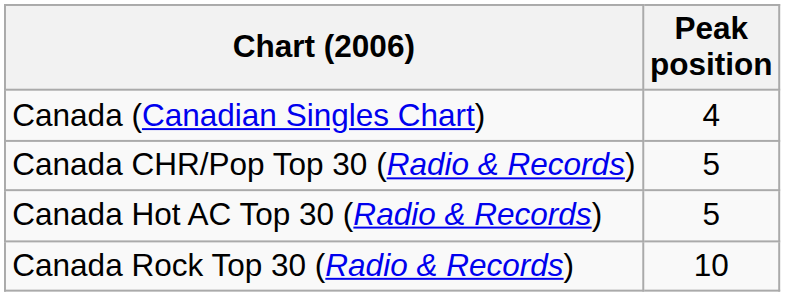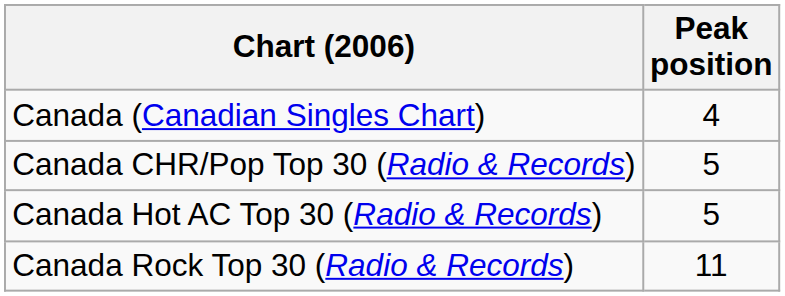Canada Rock Top 30 (Radio & Records) | Peak position: 10 -> 11
